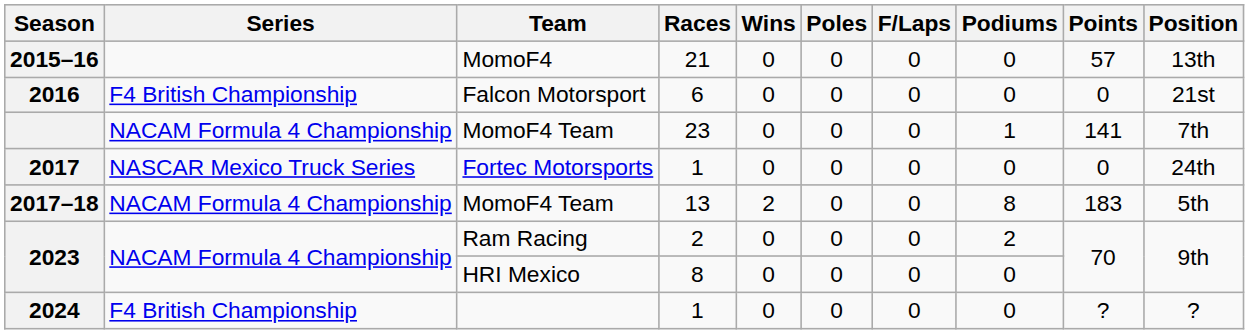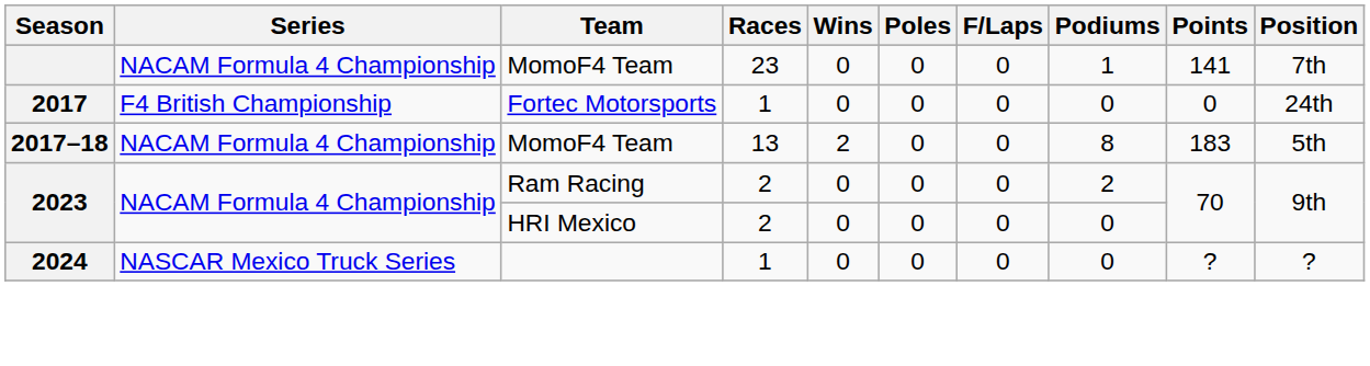- row: 2015–16 | MomoF4 | 21 | 0 | 0 | 0 | 0 | 57 | 13th
- row: 2016 | F4 British Championship | Falcon Motorsport | 6 | 0 | 0 | 0 | 0 | 0 | 21st
2017 | Series: NASCAR Mexico Truck Series -> F4 British Championship
2023 / HRI Mexico | Races: 8 -> 2
2024 | Series: F4 British Championship -> NASCAR Mexico Truck Series
